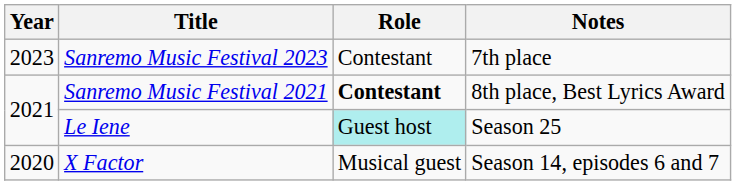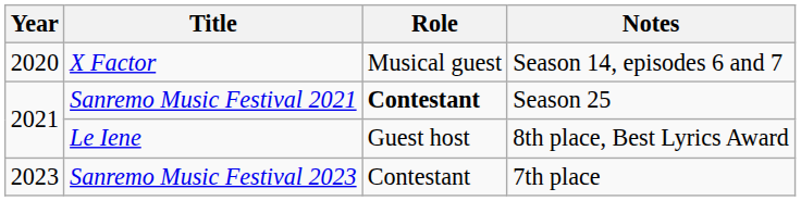rows swapped: X Factor <-> Sanremo Music Festival 2023
Sanremo Music Festival 2021 | Notes: 8th place, Best Lyrics Award -> Season 25
Le Iene | Role: paleturquoise background -> no background
Le Iene | Notes: Season 25 -> 8th place, Best Lyrics Award
